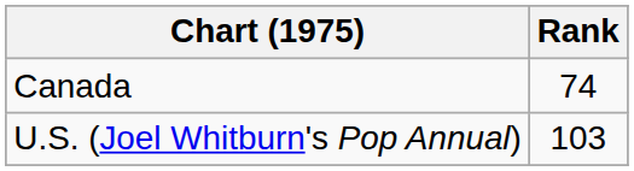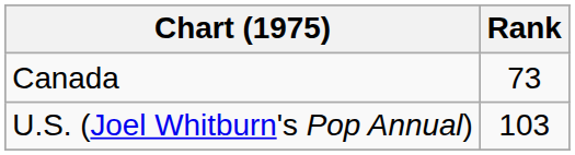Canada | Rank: 74 -> 73
